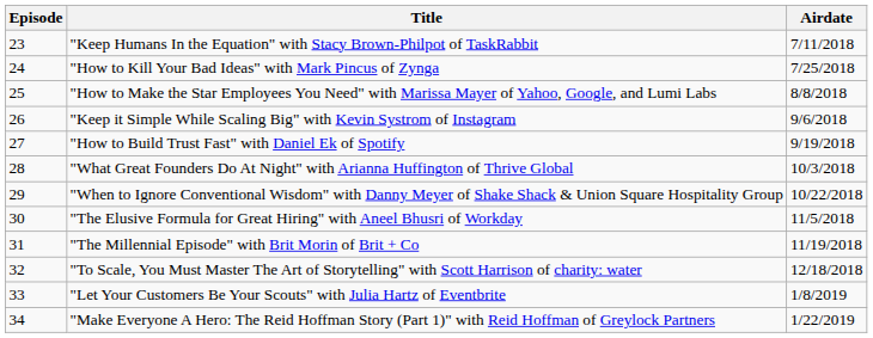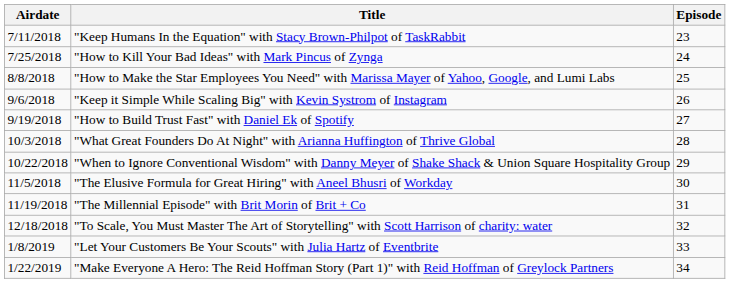columns swapped: Episode <-> Airdate
